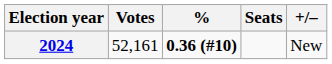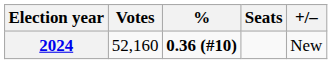2024 | Votes: 52,161 -> 52,160
